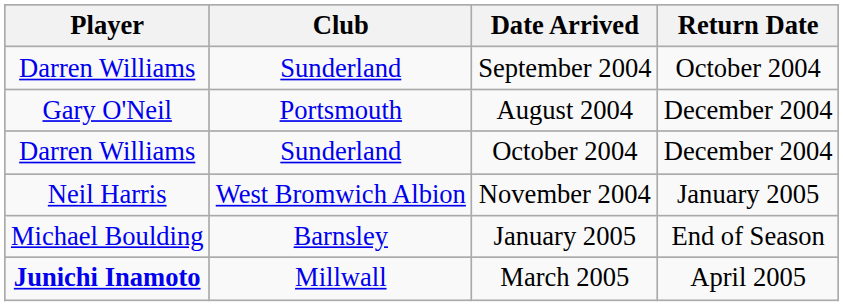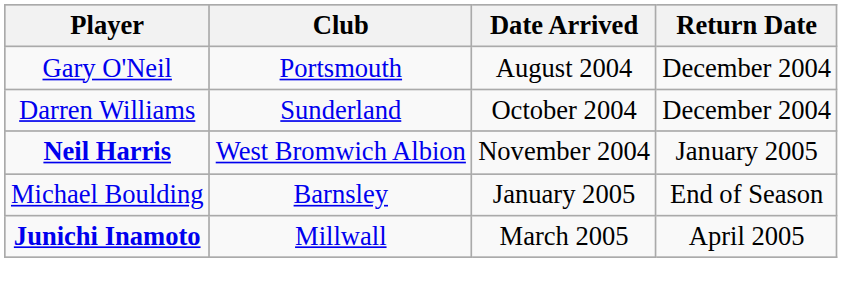- row: Darren Williams | Sunderland | September 2004 | October 2004
November 2004 | Player: normal -> bold
